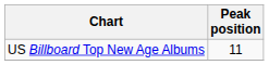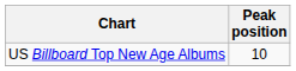US Billboard Top New Age Albums | Peak position: 11 -> 10
